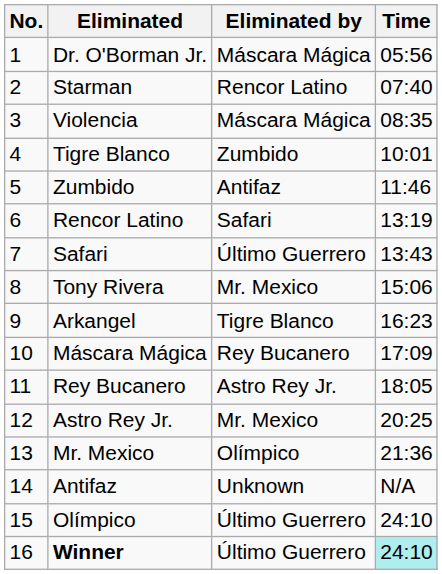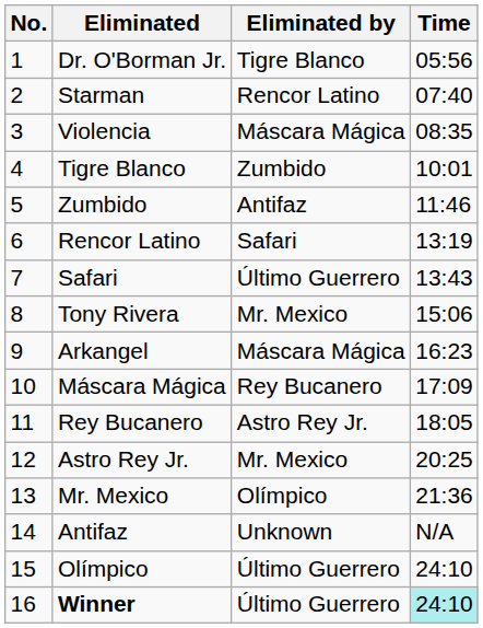Dr. O'Borman Jr. | Eliminated by: Máscara Mágica -> Tigre Blanco
Arkangel | Eliminated by: Tigre Blanco -> Máscara Mágica
